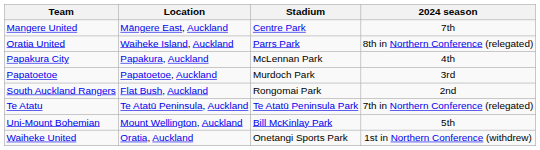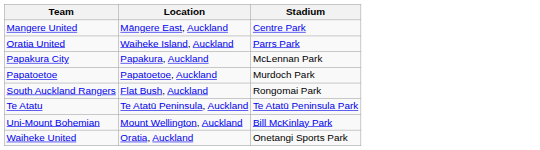- column: 2024 season | 7th | 8th in Northern Conference (relegated) | 4th | 3rd | 2nd | 7th in Northern Conference (relegated) | 5th | 1st in Northern Conference (withdrew)
